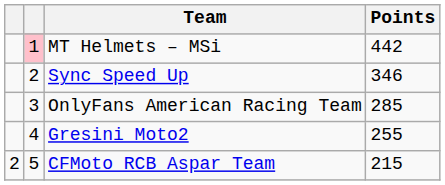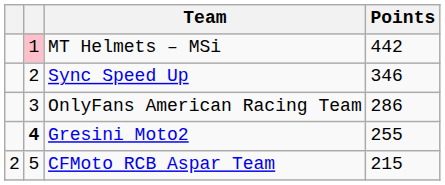OnlyFans American Racing Team | Points: 285 -> 286
Gresini Moto2 | column 2: normal -> bold
